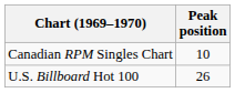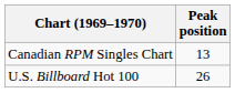Canadian RPM Singles Chart | Peak position: 10 -> 13
